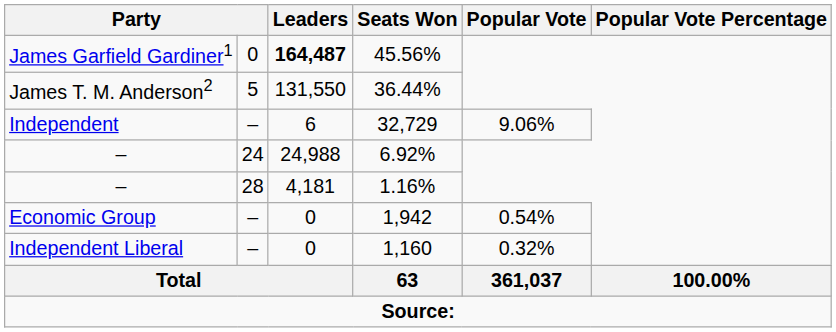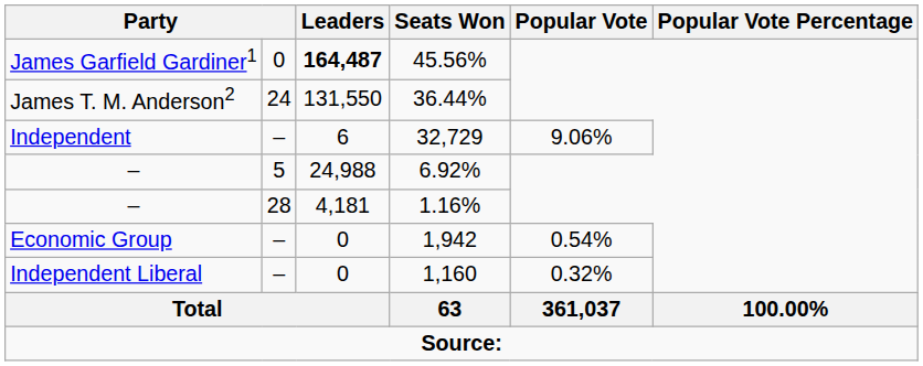36.44% | column 2: 5 -> 24
6.92% | column 2: 24 -> 5
